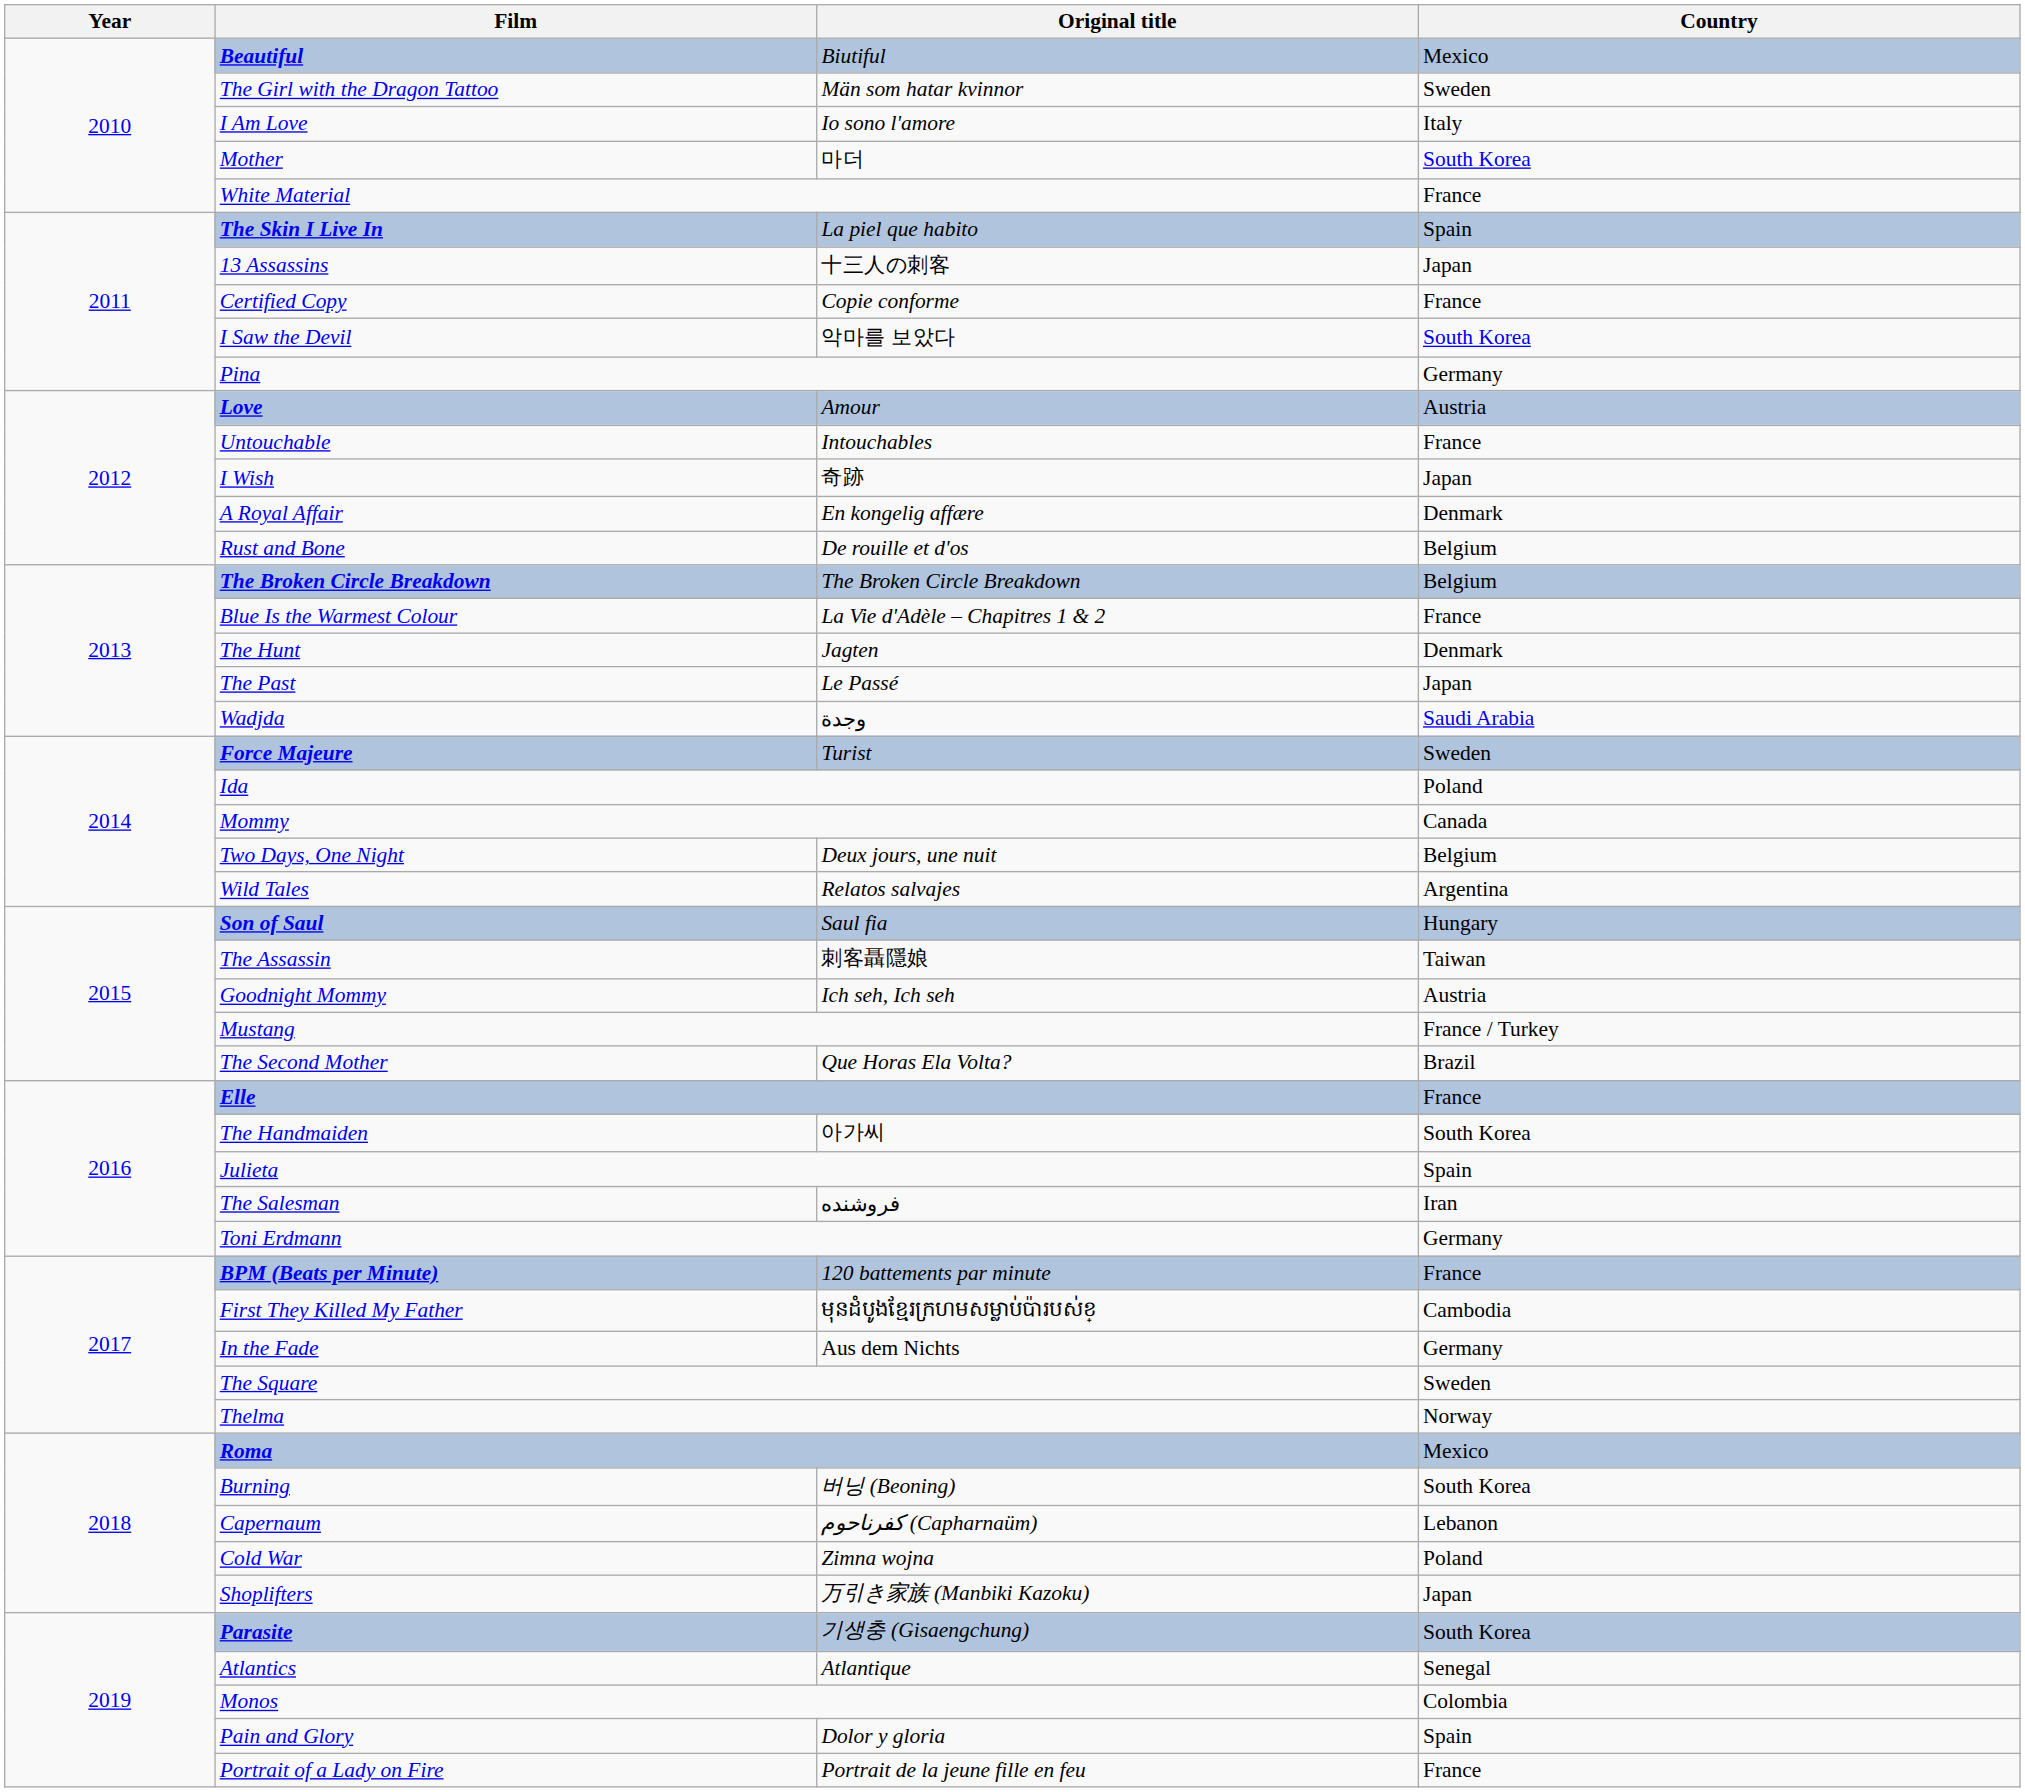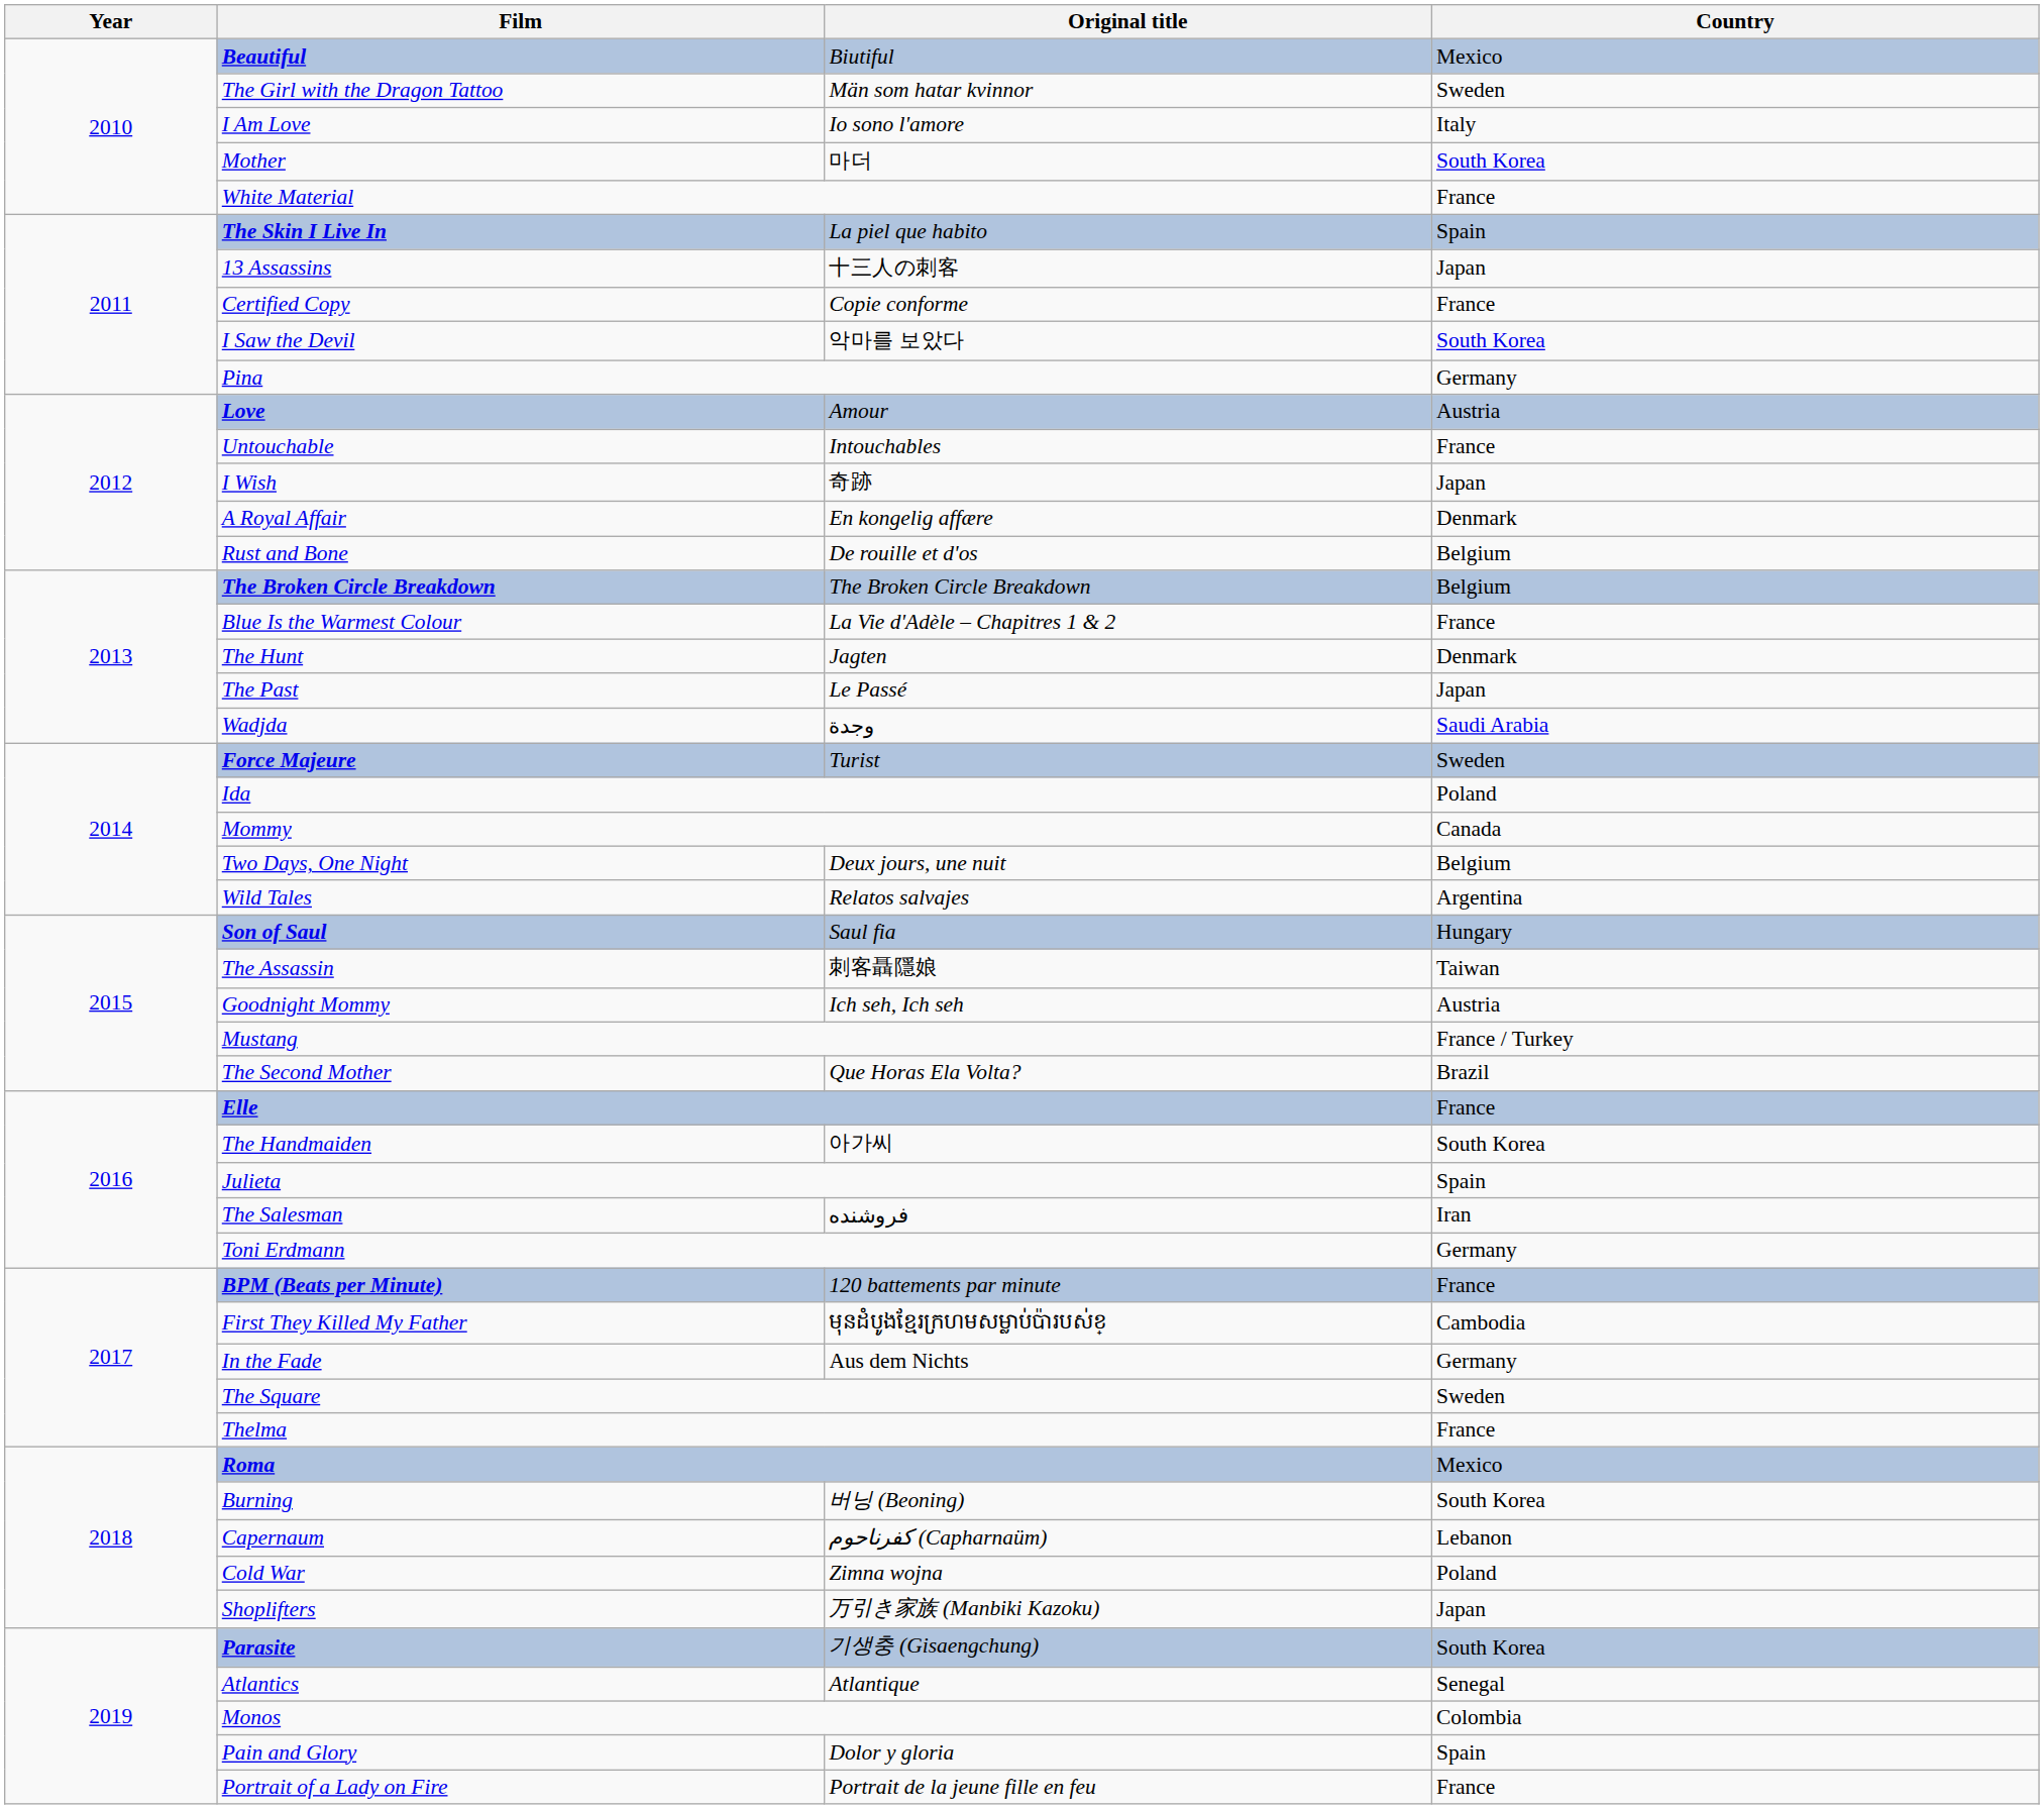Thelma | Country: Norway -> France
